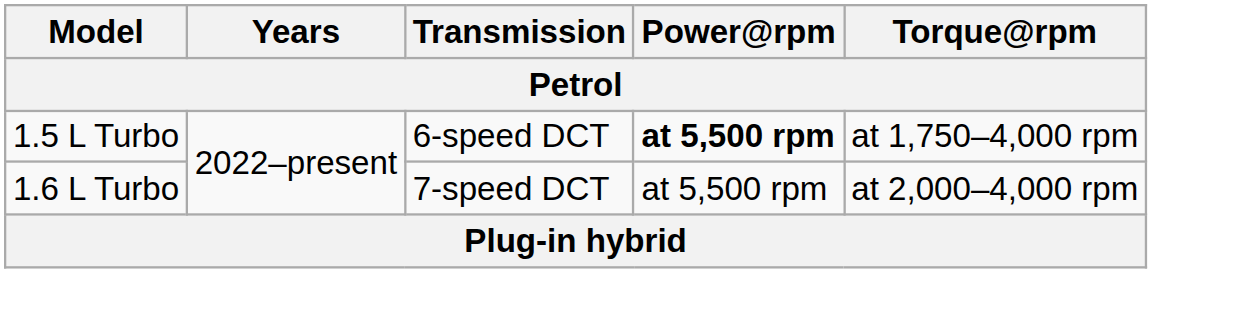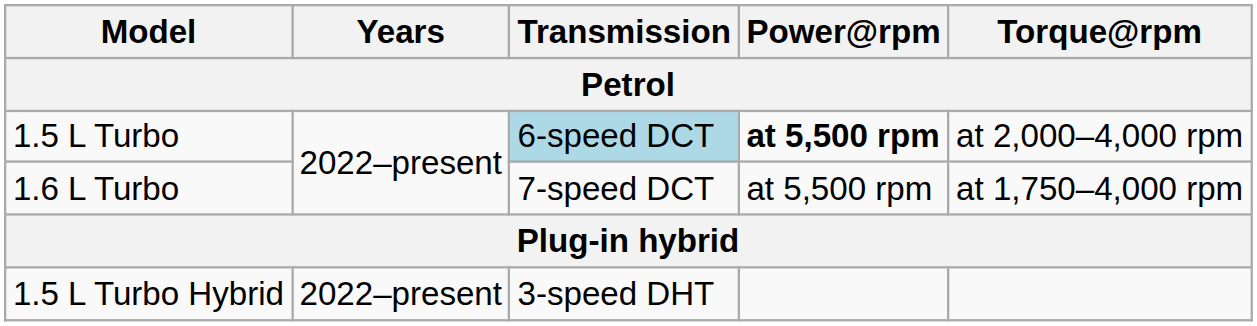1.5 L Turbo | Transmission: no background -> lightblue background
1.5 L Turbo | Torque@rpm: at 1,750–4,000 rpm -> at 2,000–4,000 rpm
1.6 L Turbo | Torque@rpm: at 2,000–4,000 rpm -> at 1,750–4,000 rpm
+ row: 1.5 L Turbo Hybrid | 2022–present | 3-speed DHT
